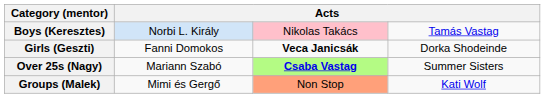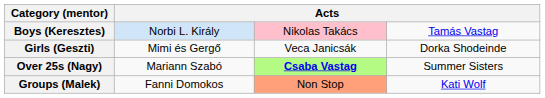Girls (Geszti) | column 2: Fanni Domokos -> Mimi és Gergő
Girls (Geszti) | column 3: bold -> normal
Groups (Malek) | column 2: Mimi és Gergő -> Fanni Domokos
